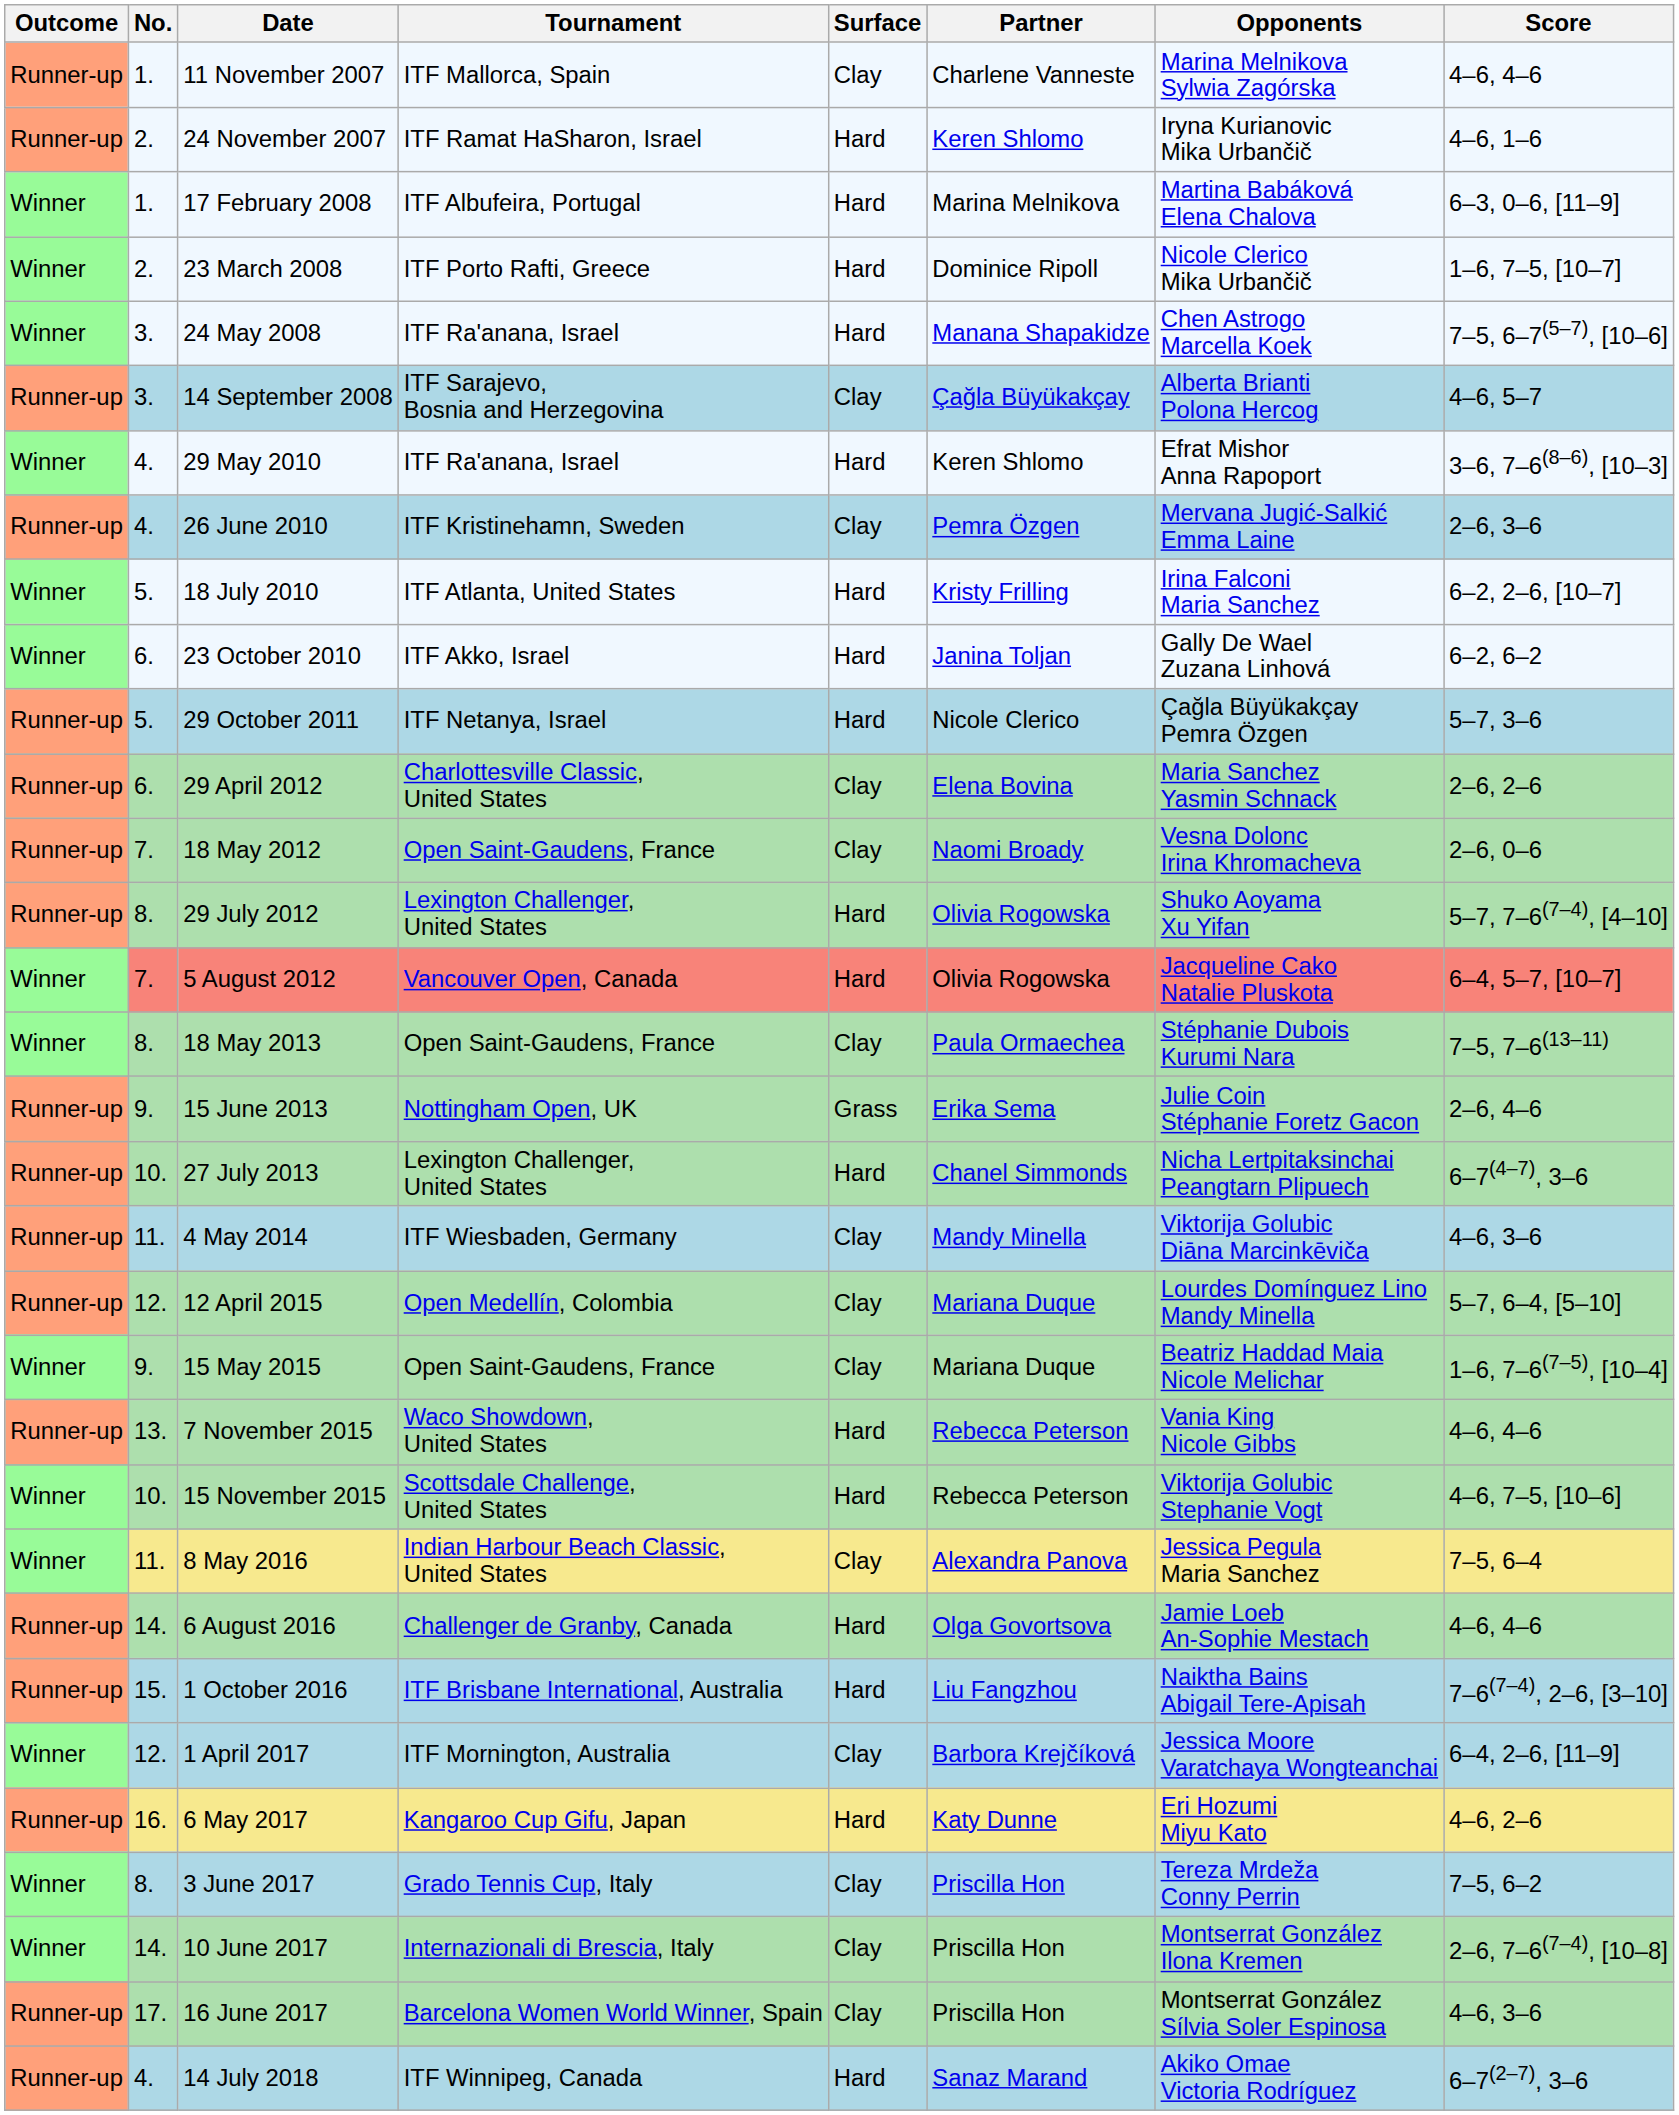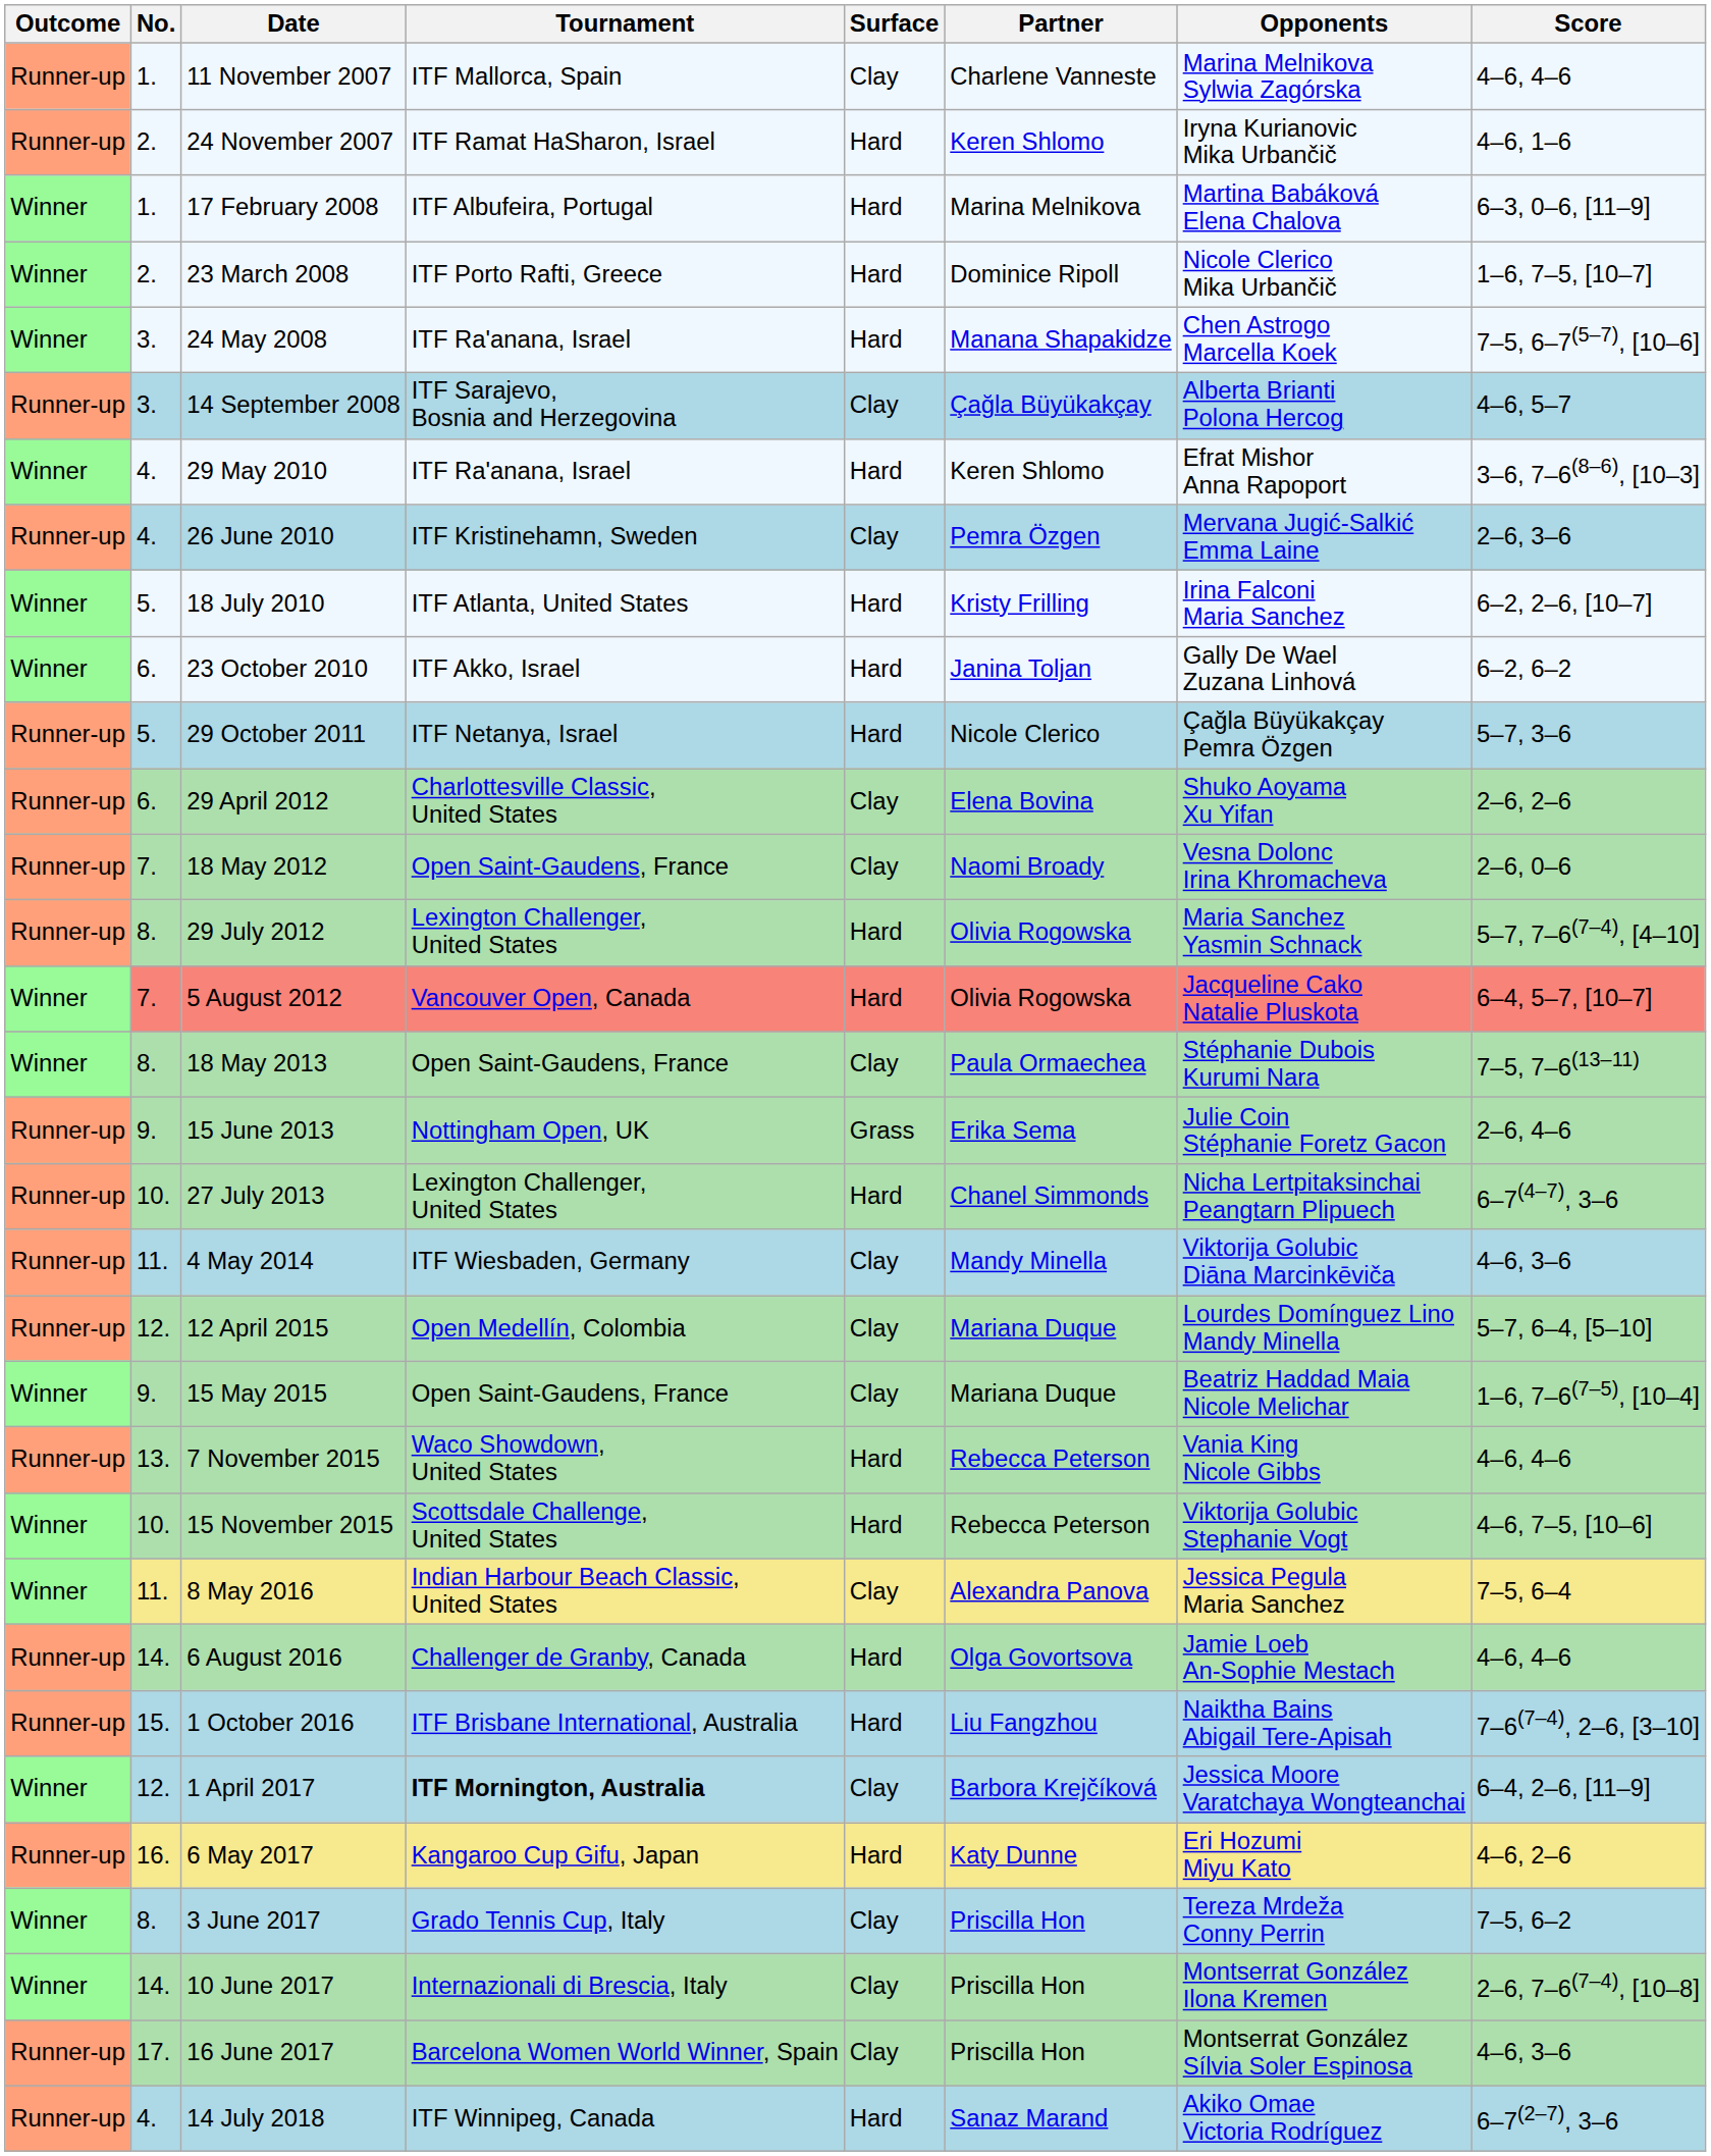29 April 2012 | Opponents: Maria Sanchez Yasmin Schnack -> Shuko Aoyama Xu Yifan
29 July 2012 | Opponents: Shuko Aoyama Xu Yifan -> Maria Sanchez Yasmin Schnack
1 April 2017 | Tournament: normal -> bold
